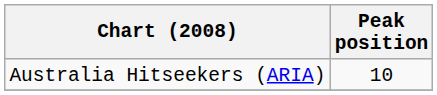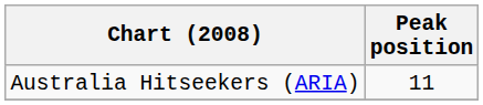Australia Hitseekers (ARIA) | Peak position: 10 -> 11
